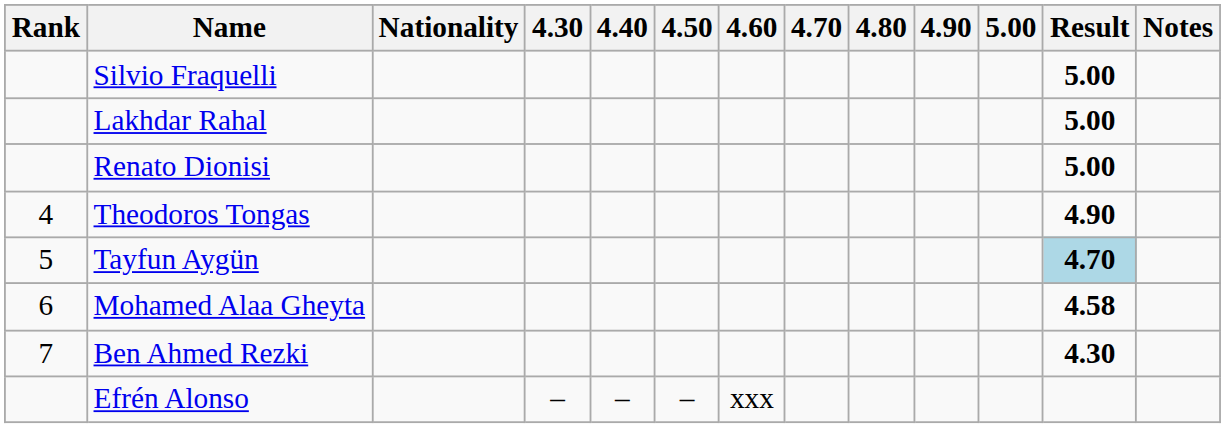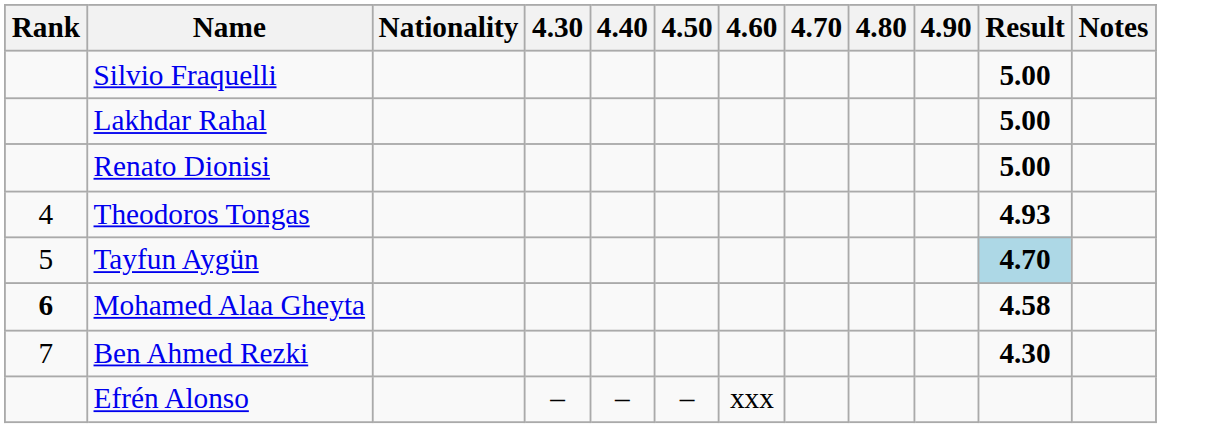- column: 5.00
Theodoros Tongas | Result: 4.90 -> 4.93
Mohamed Alaa Gheyta | Rank: normal -> bold
